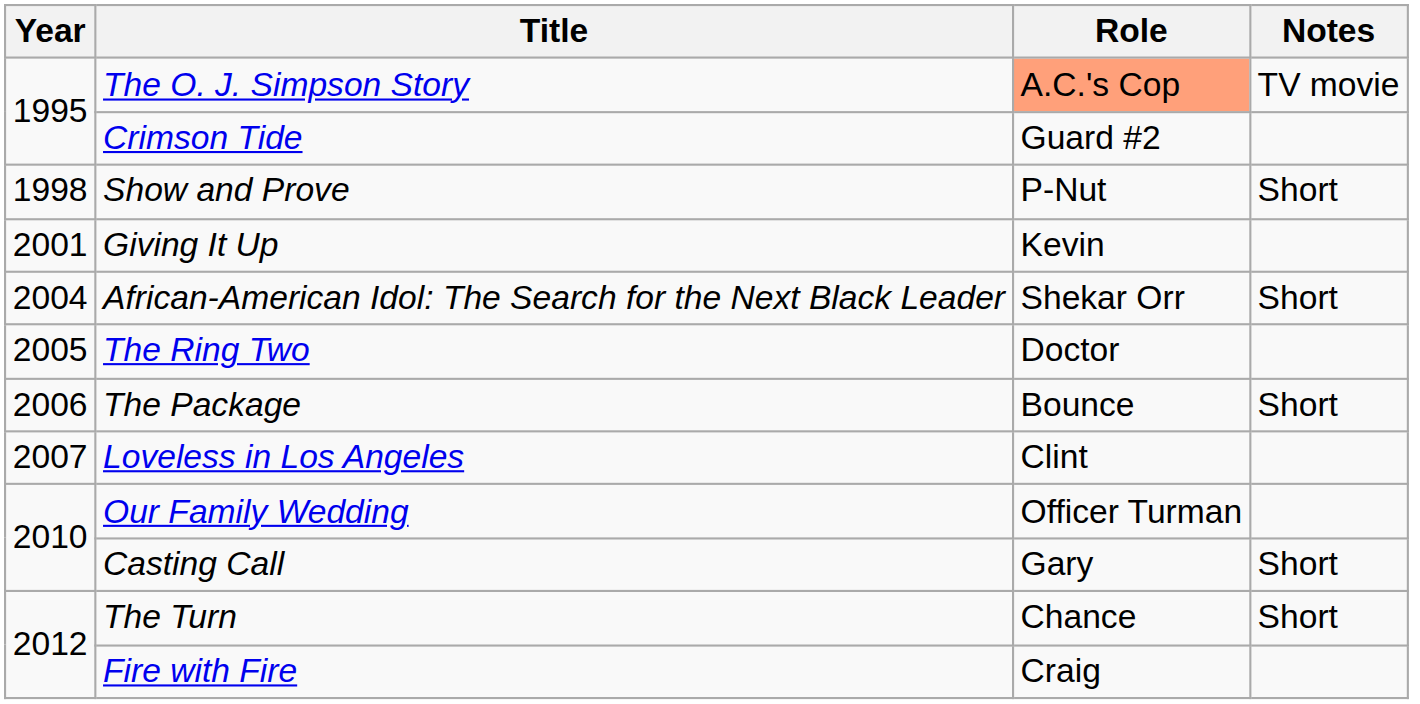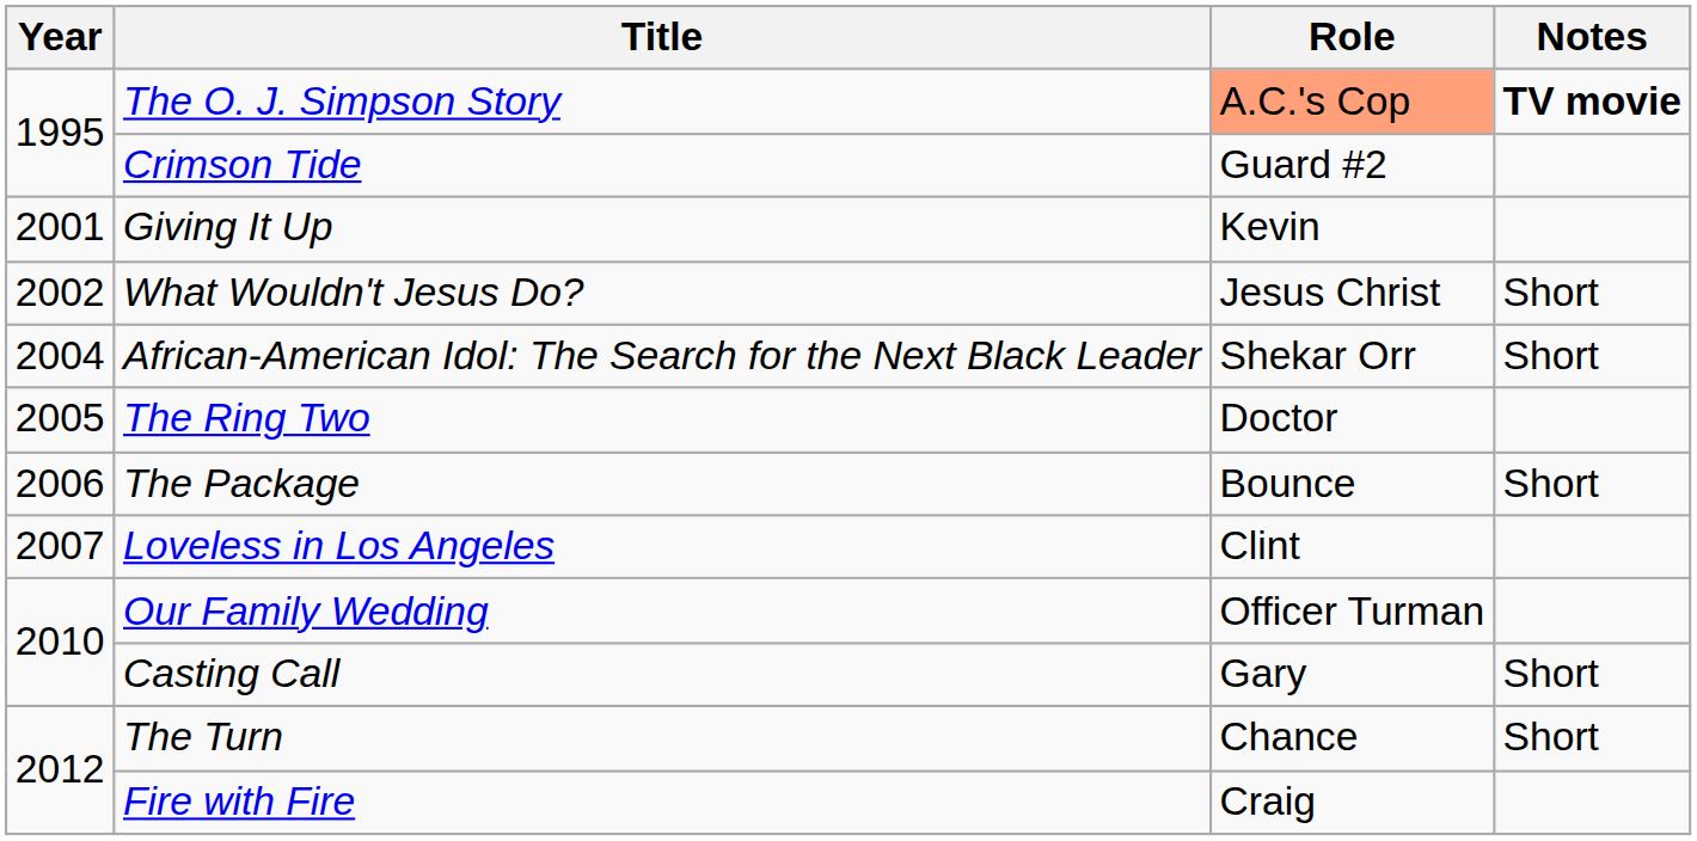The O. J. Simpson Story | Notes: normal -> bold
- row: 1998 | Show and Prove | P-Nut | Short
+ row: 2002 | What Wouldn't Jesus Do? | Jesus Christ | Short
